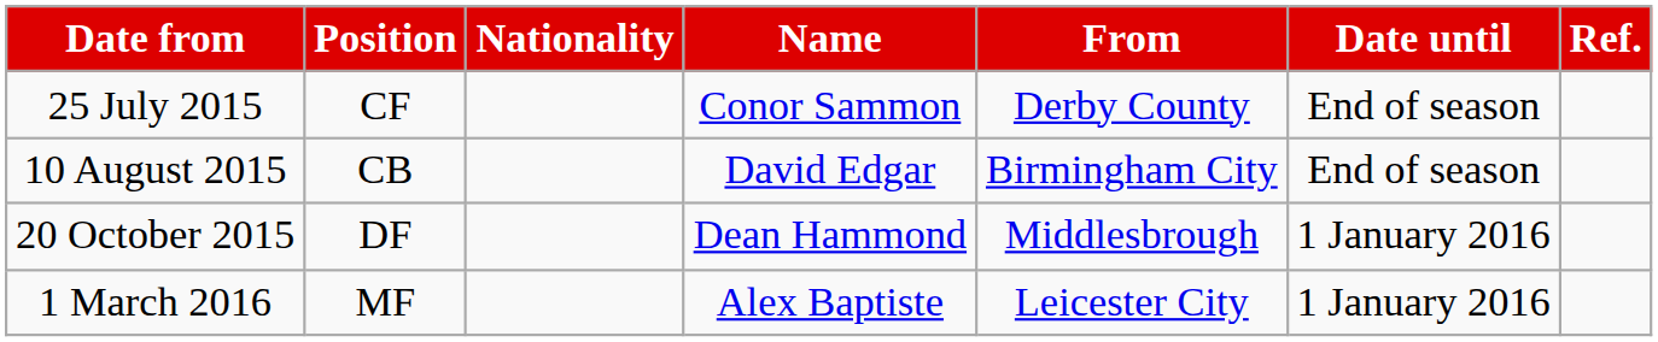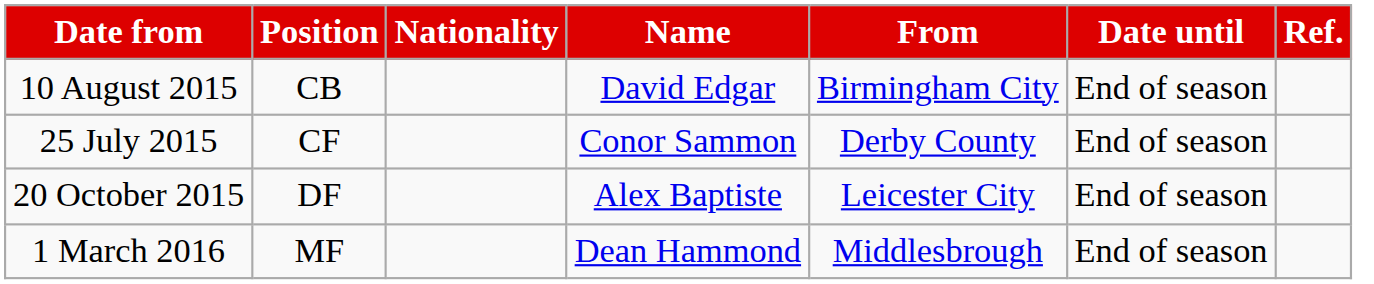rows swapped: 25 July 2015 <-> 10 August 2015
20 October 2015 | Name: Dean Hammond -> Alex Baptiste
20 October 2015 | From: Middlesbrough -> Leicester City
20 October 2015 | Date until: 1 January 2016 -> End of season
1 March 2016 | Name: Alex Baptiste -> Dean Hammond
1 March 2016 | From: Leicester City -> Middlesbrough
1 March 2016 | Date until: 1 January 2016 -> End of season
